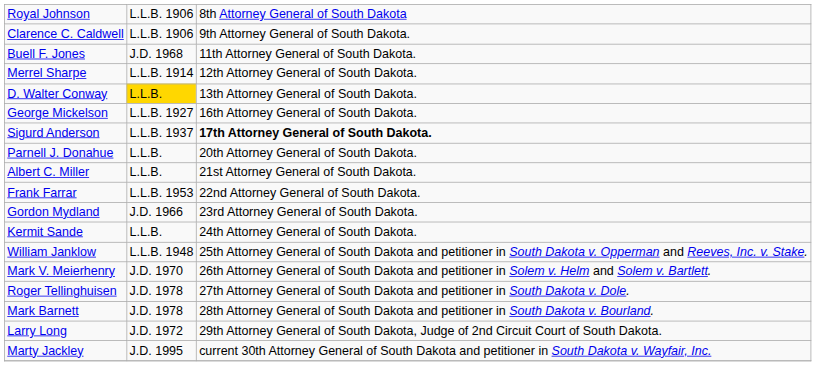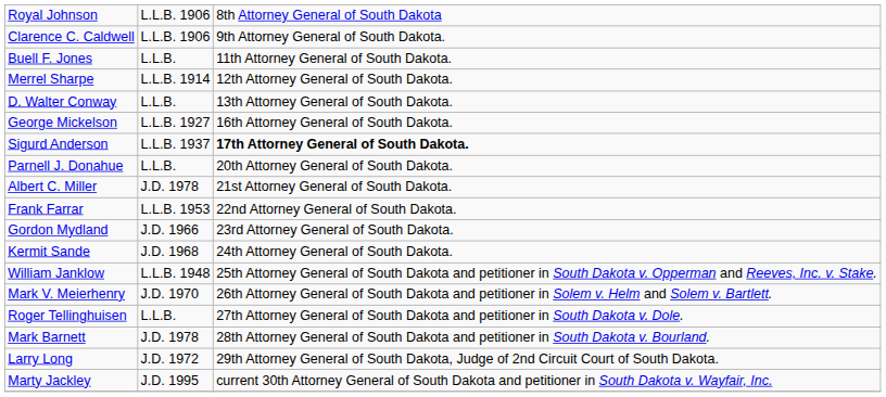Buell F. Jones | column 2: J.D. 1968 -> L.L.B.
D. Walter Conway | column 2: gold background -> no background
Albert C. Miller | column 2: L.L.B. -> J.D. 1978
Kermit Sande | column 2: L.L.B. -> J.D. 1968
Roger Tellinghuisen | column 2: J.D. 1978 -> L.L.B.
